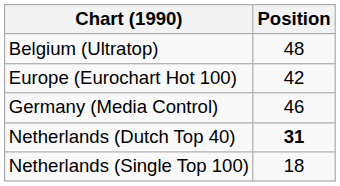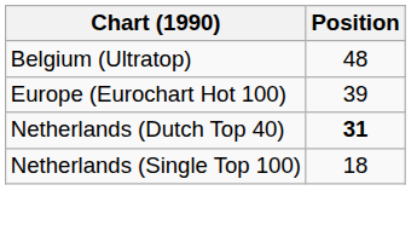Europe (Eurochart Hot 100) | Position: 42 -> 39
- row: Germany (Media Control) | 46
